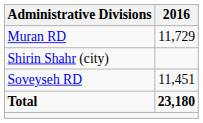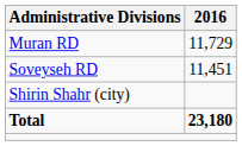rows swapped: Soveyseh RD <-> Shirin Shahr (city)
